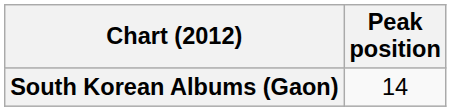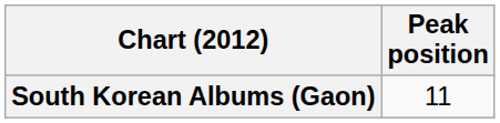South Korean Albums (Gaon) | Peak position: 14 -> 11
